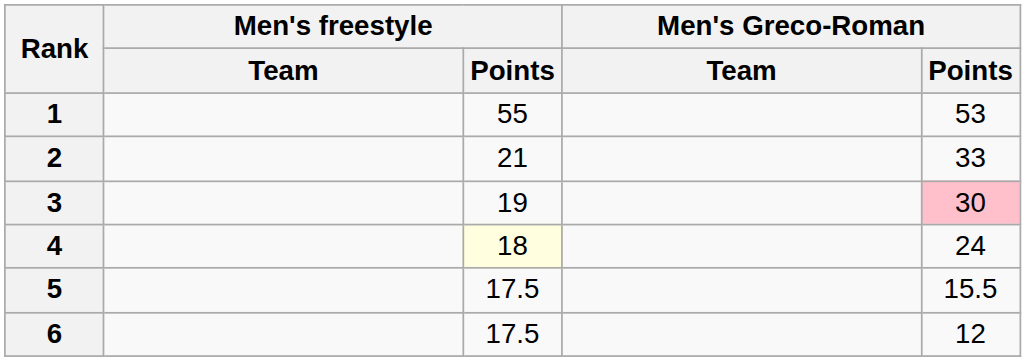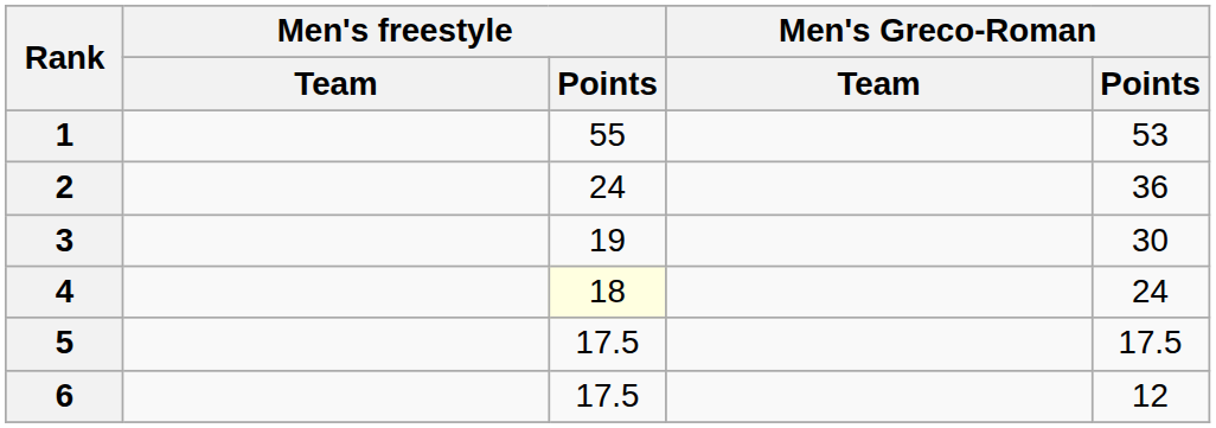2 | Men's freestyle / Points: 21 -> 24
2 | Men's Greco-Roman / Points: 33 -> 36
3 | Men's Greco-Roman / Points: pink background -> no background
5 | Men's Greco-Roman / Points: 15.5 -> 17.5
